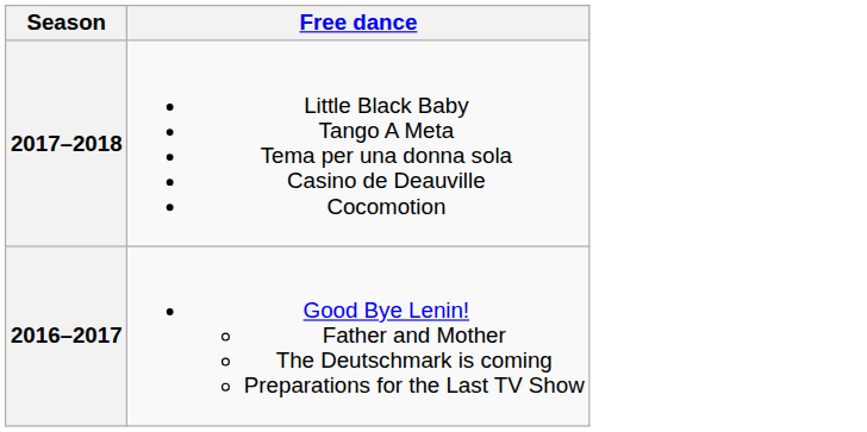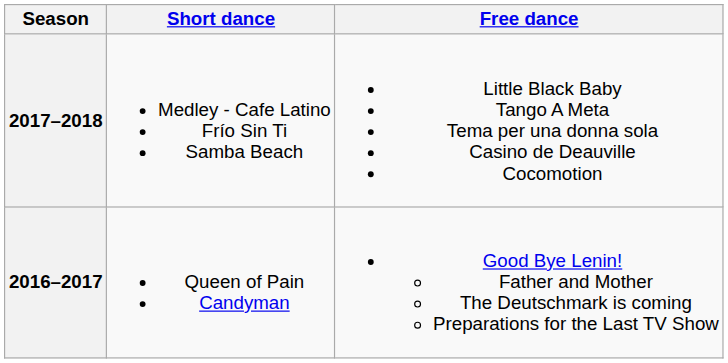+ column: Short dance | Medley - Cafe Latino Frío Sin Ti Samba Beach | Queen of Pain Candyman
